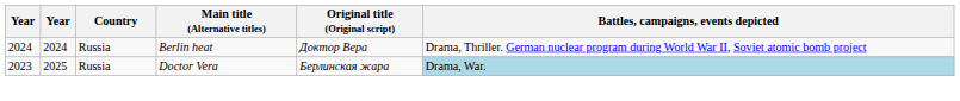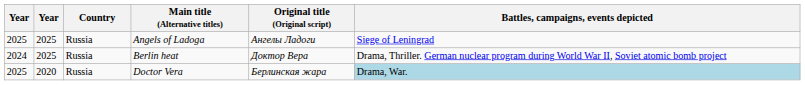+ row: 2025 | 2025 | Russia | Angels of Ladoga | Ангелы Ладоги | Siege of Leningrad
Berlin heat | column 2: 2024 -> 2025
Doctor Vera | column 1: 2023 -> 2025
Doctor Vera | column 2: 2025 -> 2020
